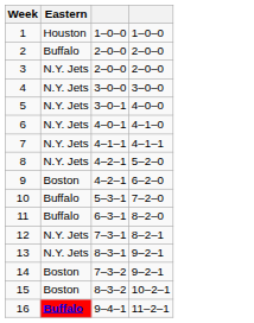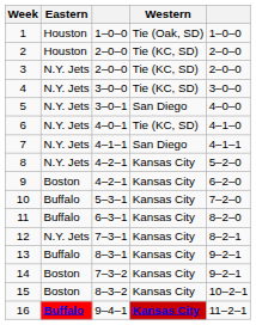+ column: Western | Tie (Oak, SD) | Tie (KC, SD) | Tie (KC, SD) | Tie (KC, SD) | San Diego | Tie (KC, SD) | San Diego | Kansas City | Kansas City | Kansas City | Kansas City | Kansas City | Kansas City | Kansas City | Kansas City | Kansas City
2 | Eastern: Buffalo -> Houston
13 | Eastern: N.Y. Jets -> Buffalo
